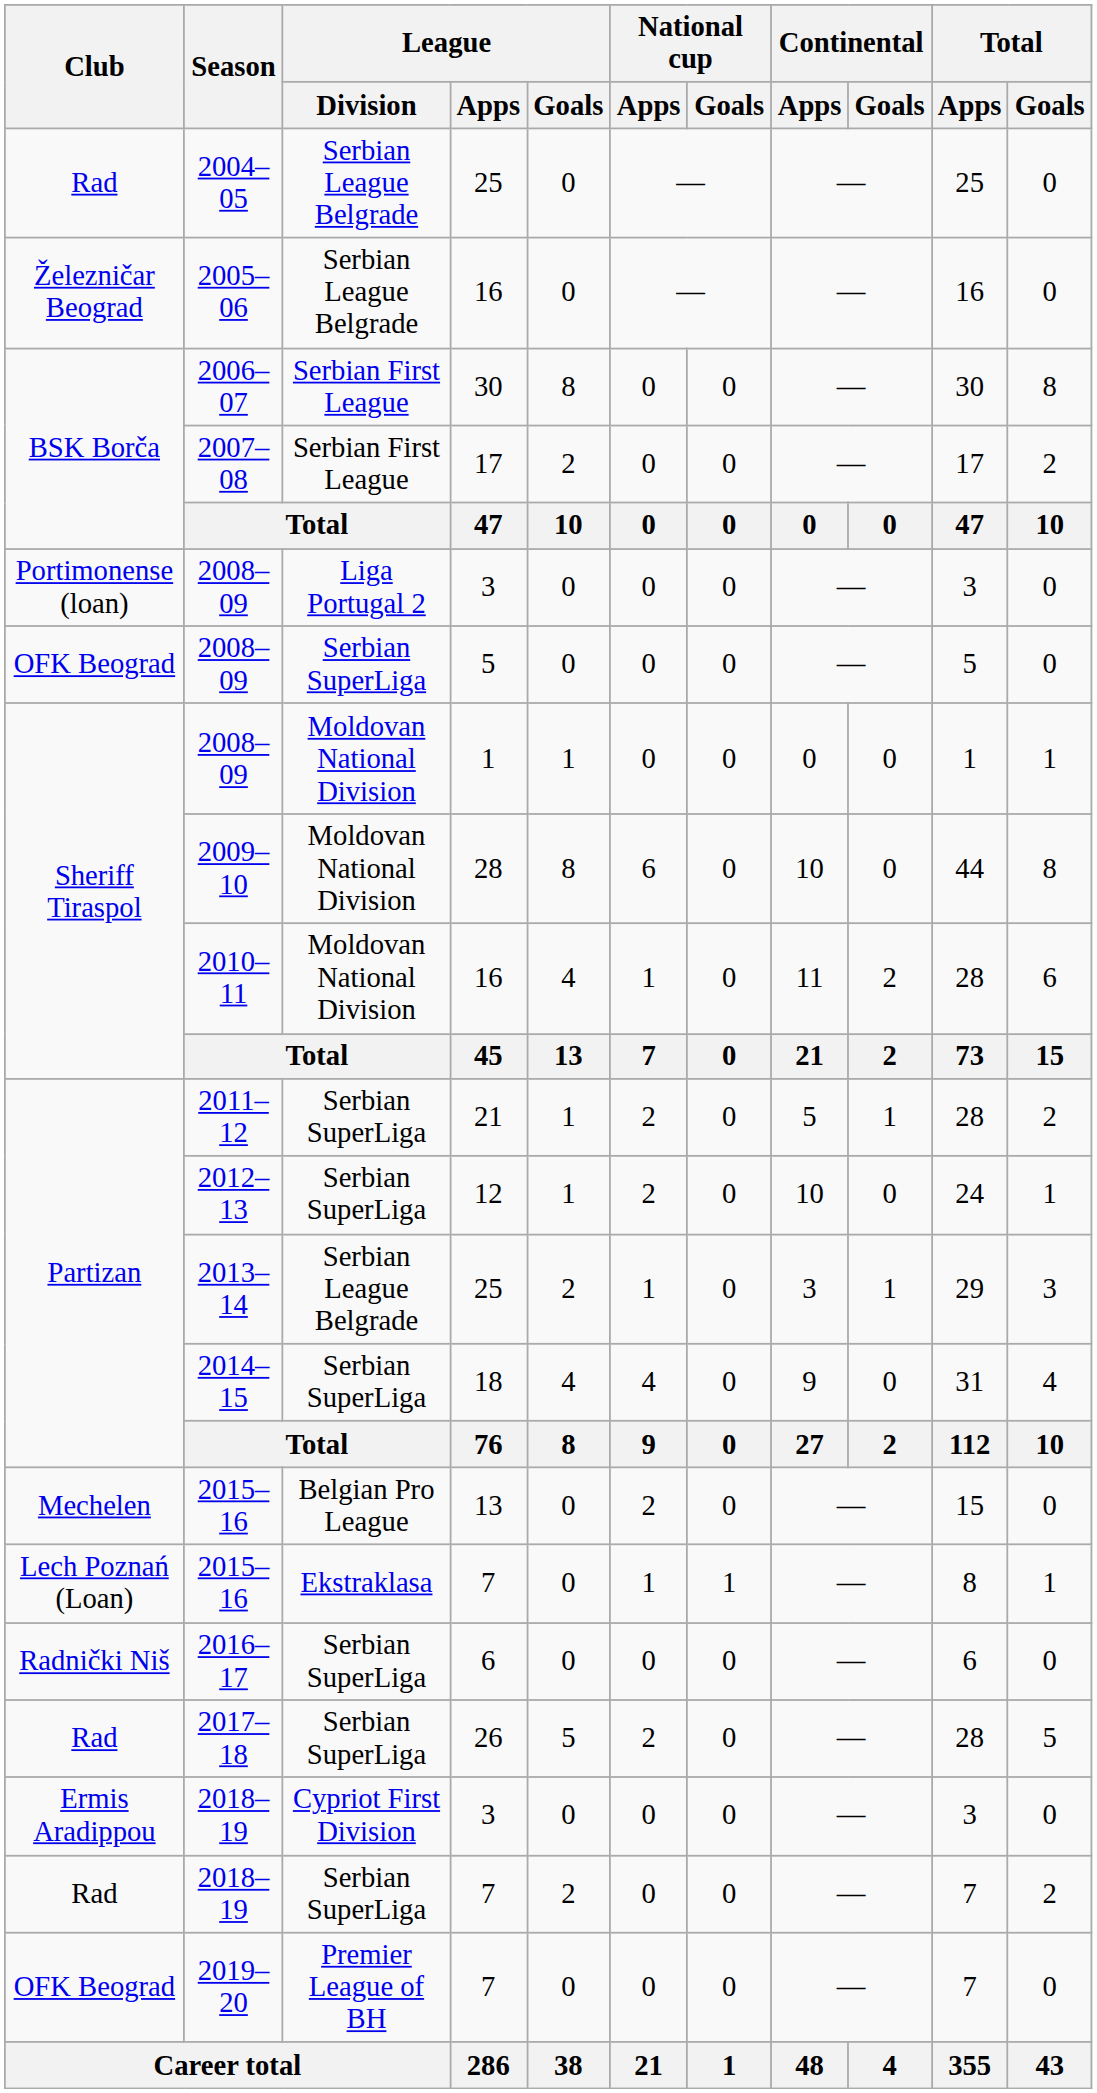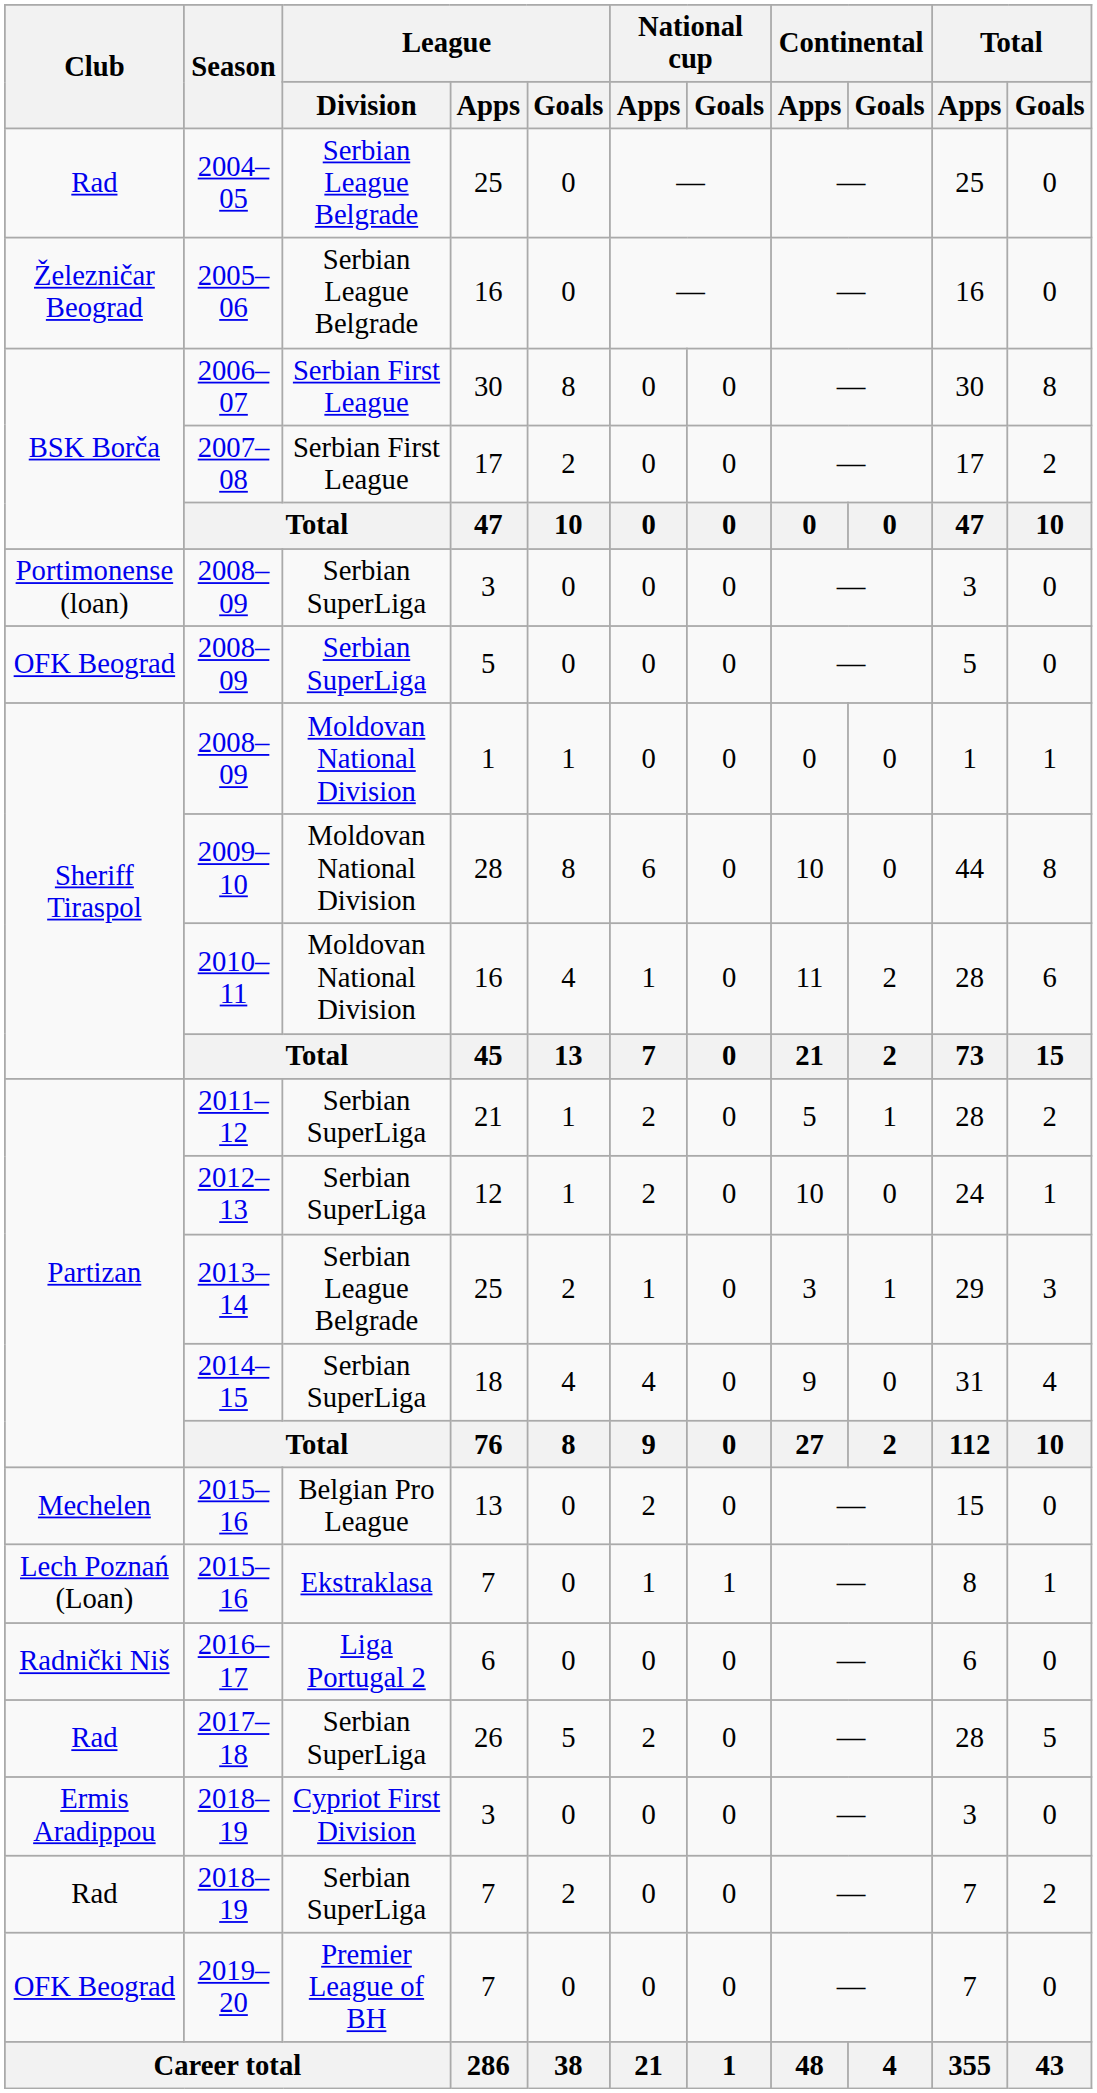2008–09 / 3 | League / Division: Liga Portugal 2 -> Serbian SuperLiga
2016–17 | League / Division: Serbian SuperLiga -> Liga Portugal 2
